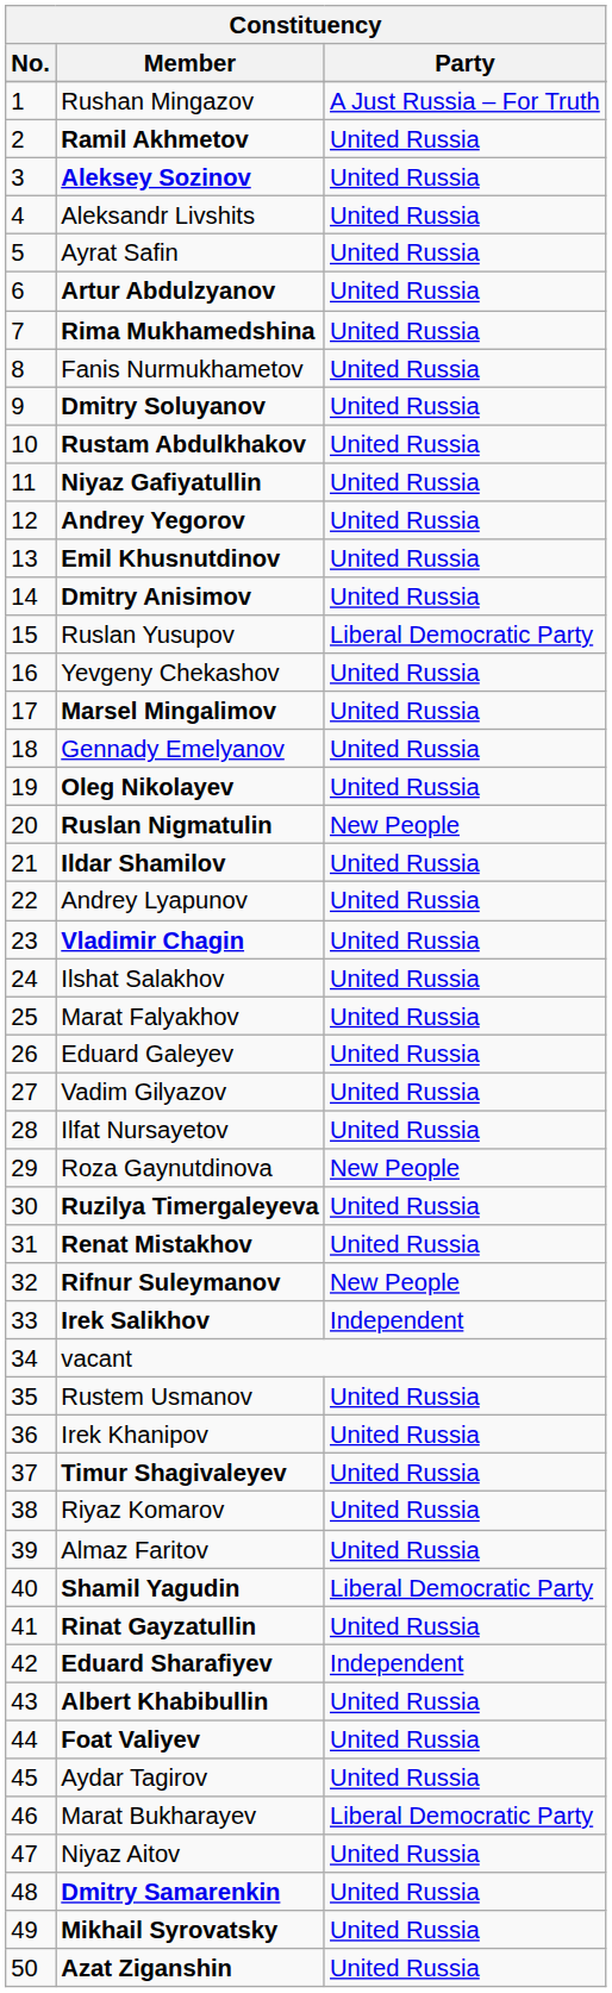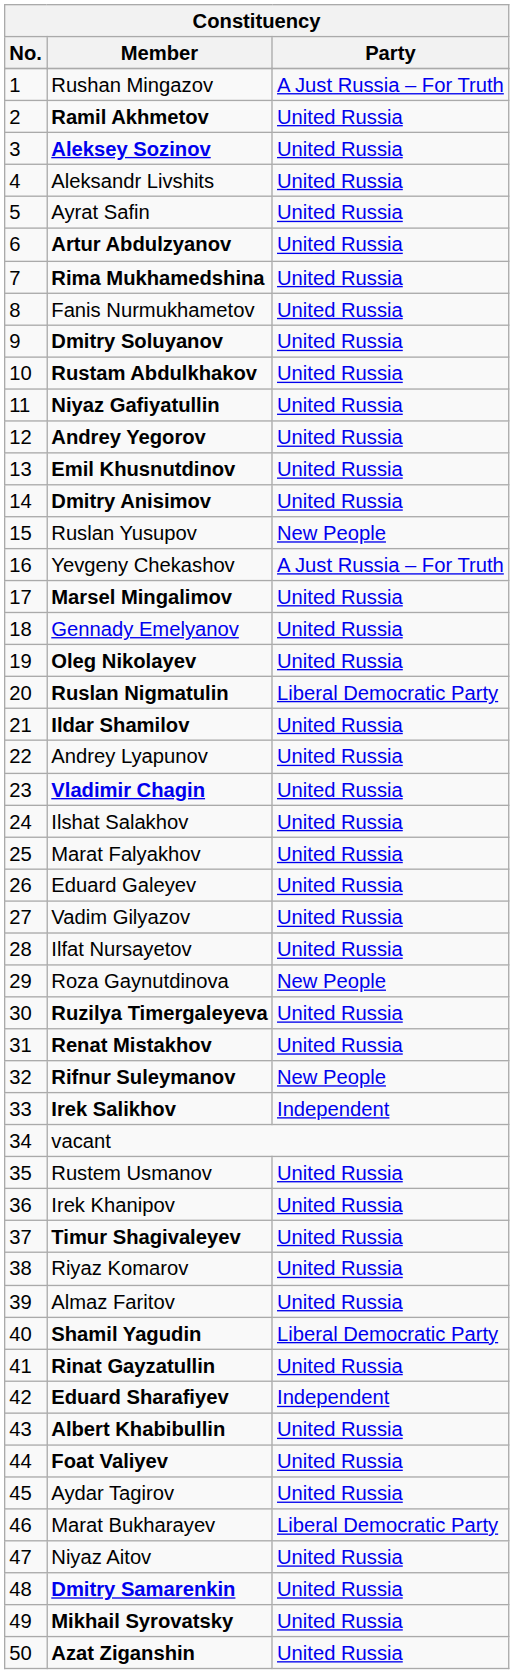Ruslan Yusupov | Party: Liberal Democratic Party -> New People
Yevgeny Chekashov | Party: United Russia -> A Just Russia – For Truth
Ruslan Nigmatulin | Party: New People -> Liberal Democratic Party
